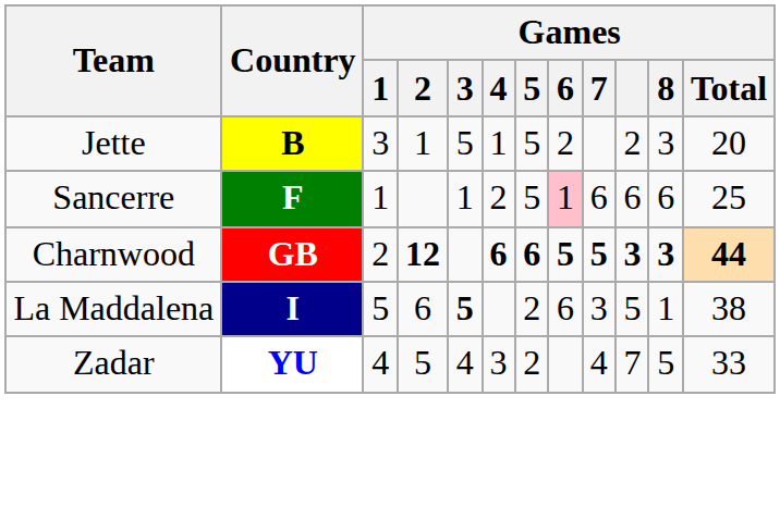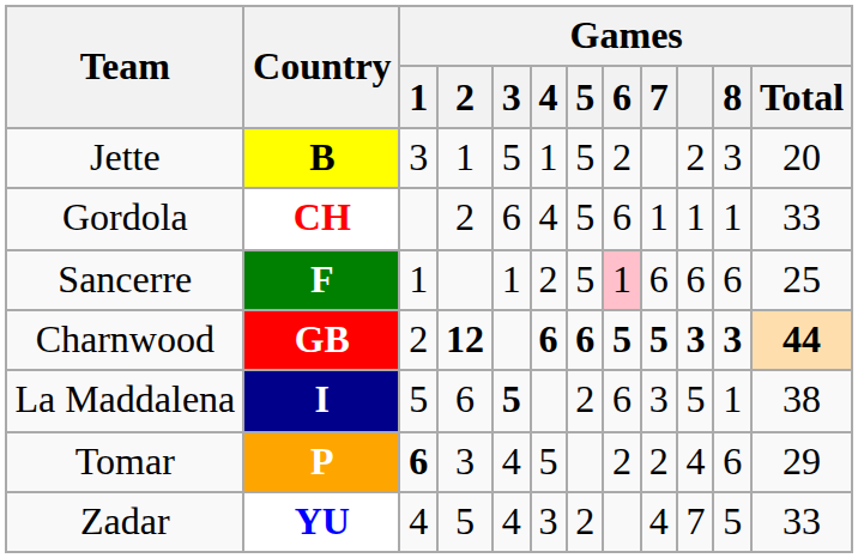+ row: Gordola | CH | 2 | 6 | 4 | 5 | 6 | 1 | 1 | 1 | 33
+ row: Tomar | P | 6 | 3 | 4 | 5 | 2 | 2 | 4 | 6 | 29
